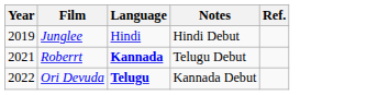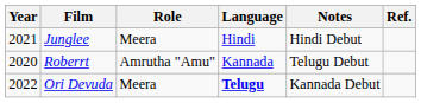+ column: Role | Meera | Amrutha "Amu" | Meera
Junglee | Year: 2019 -> 2021
Roberrt | Year: 2021 -> 2020
Roberrt | Language: bold -> normal
